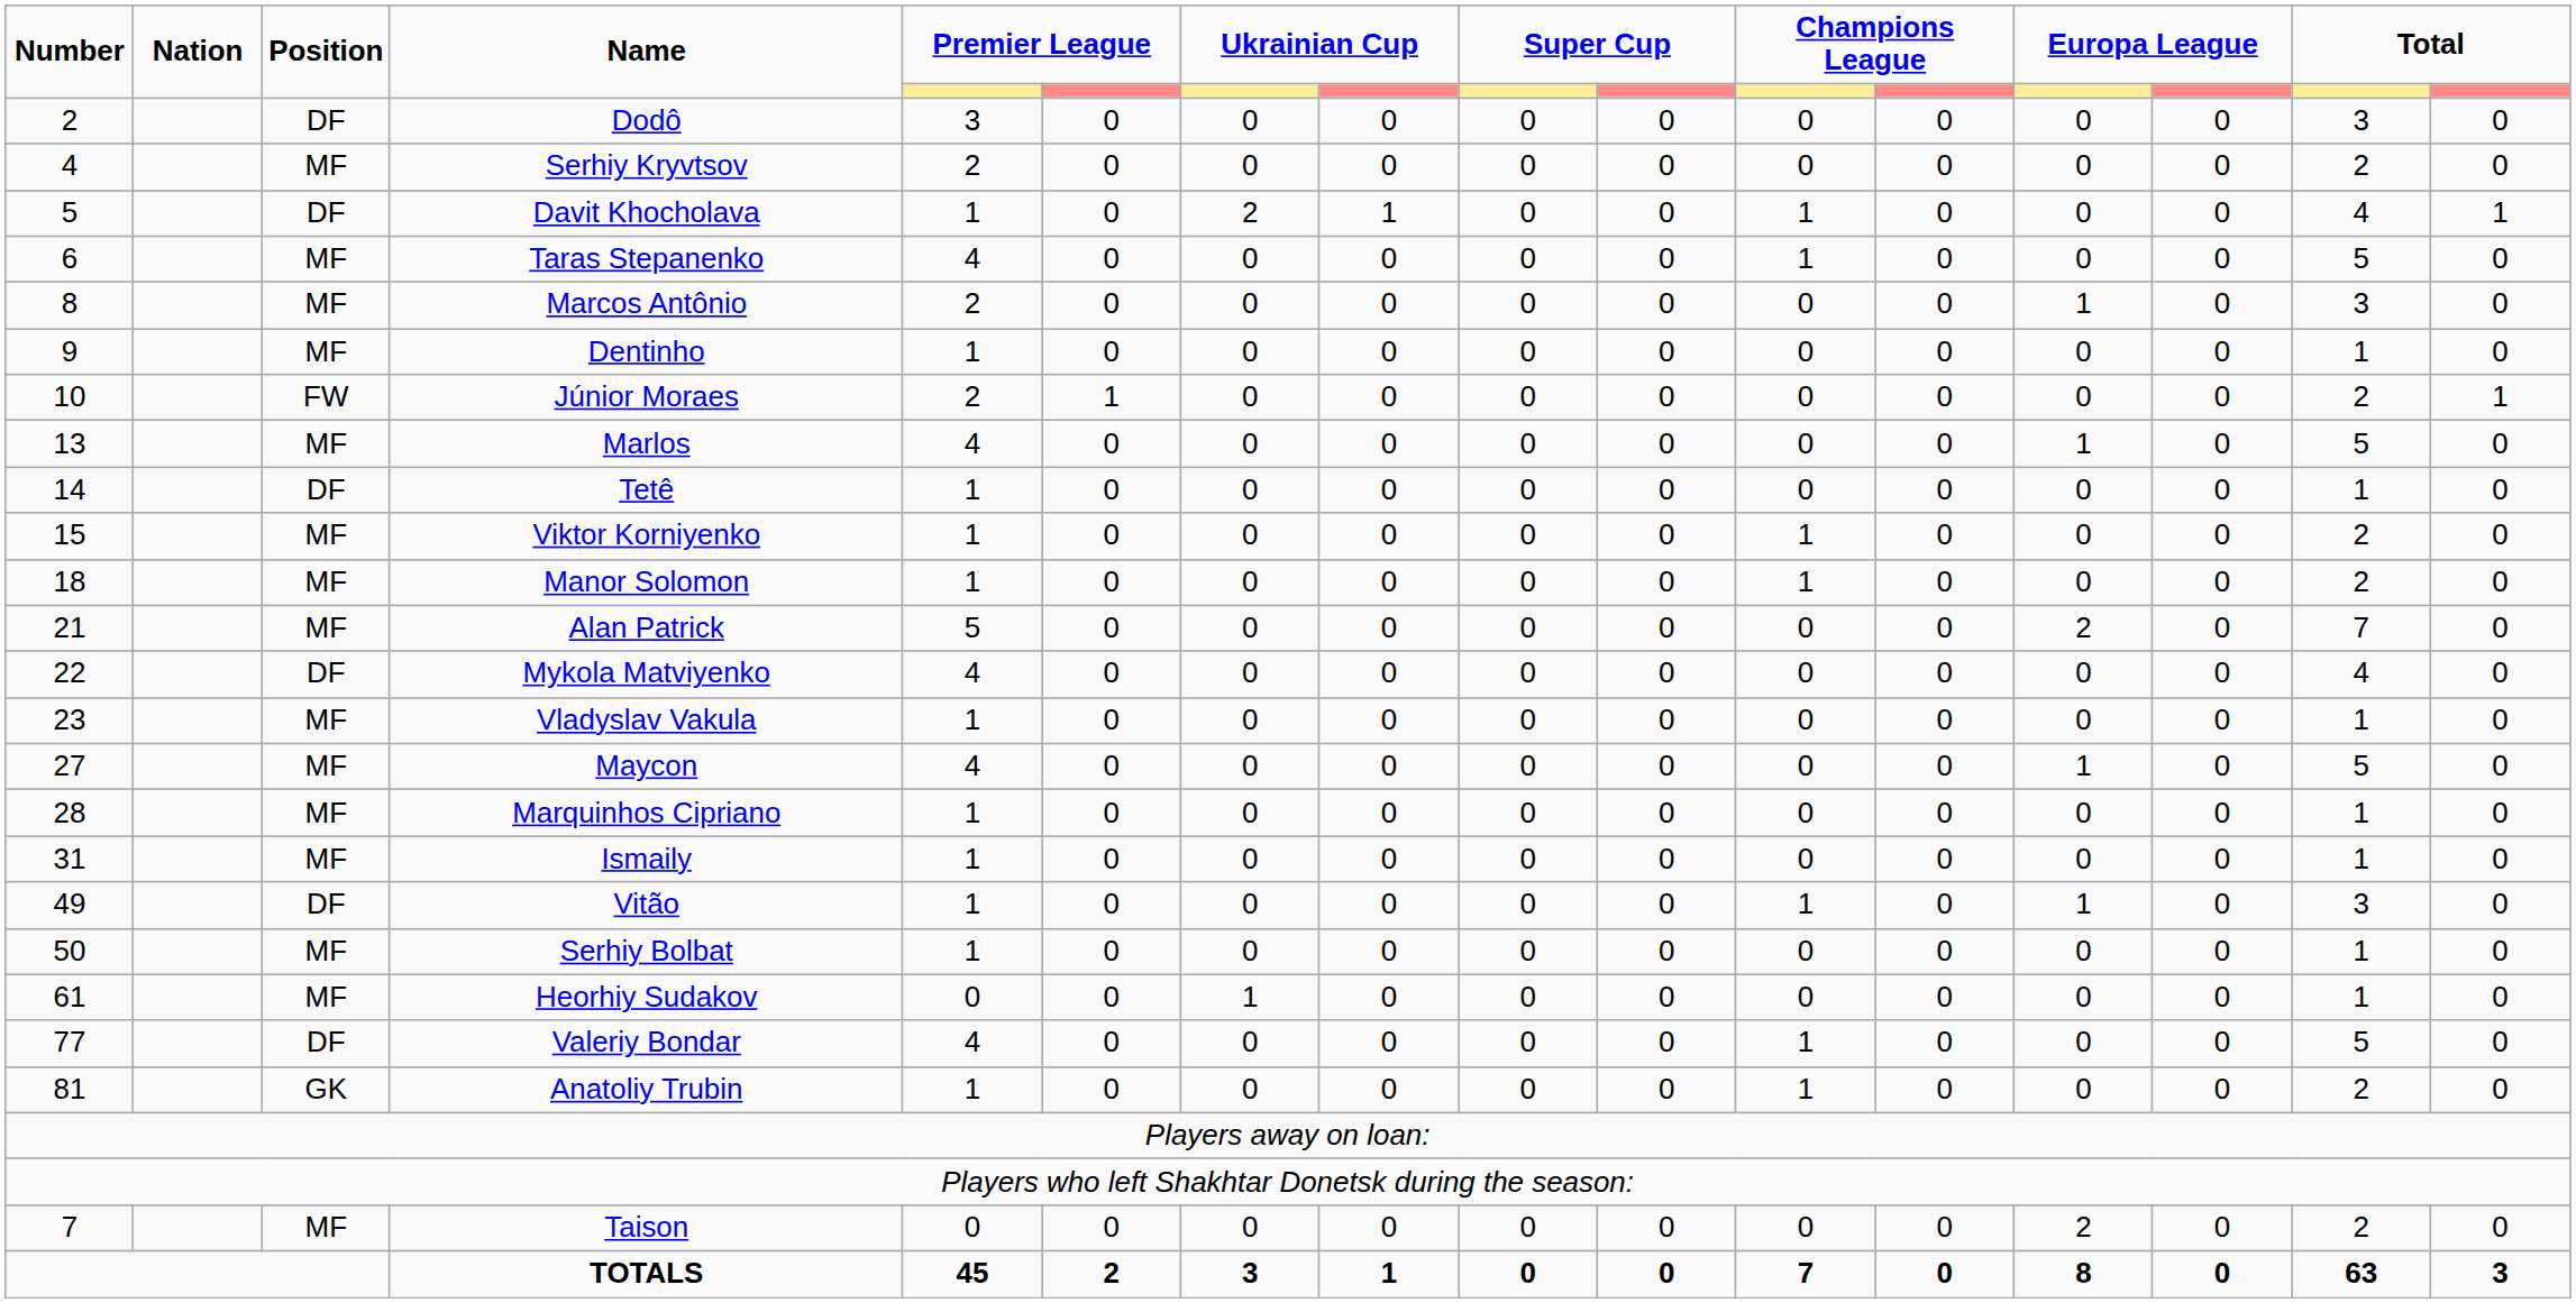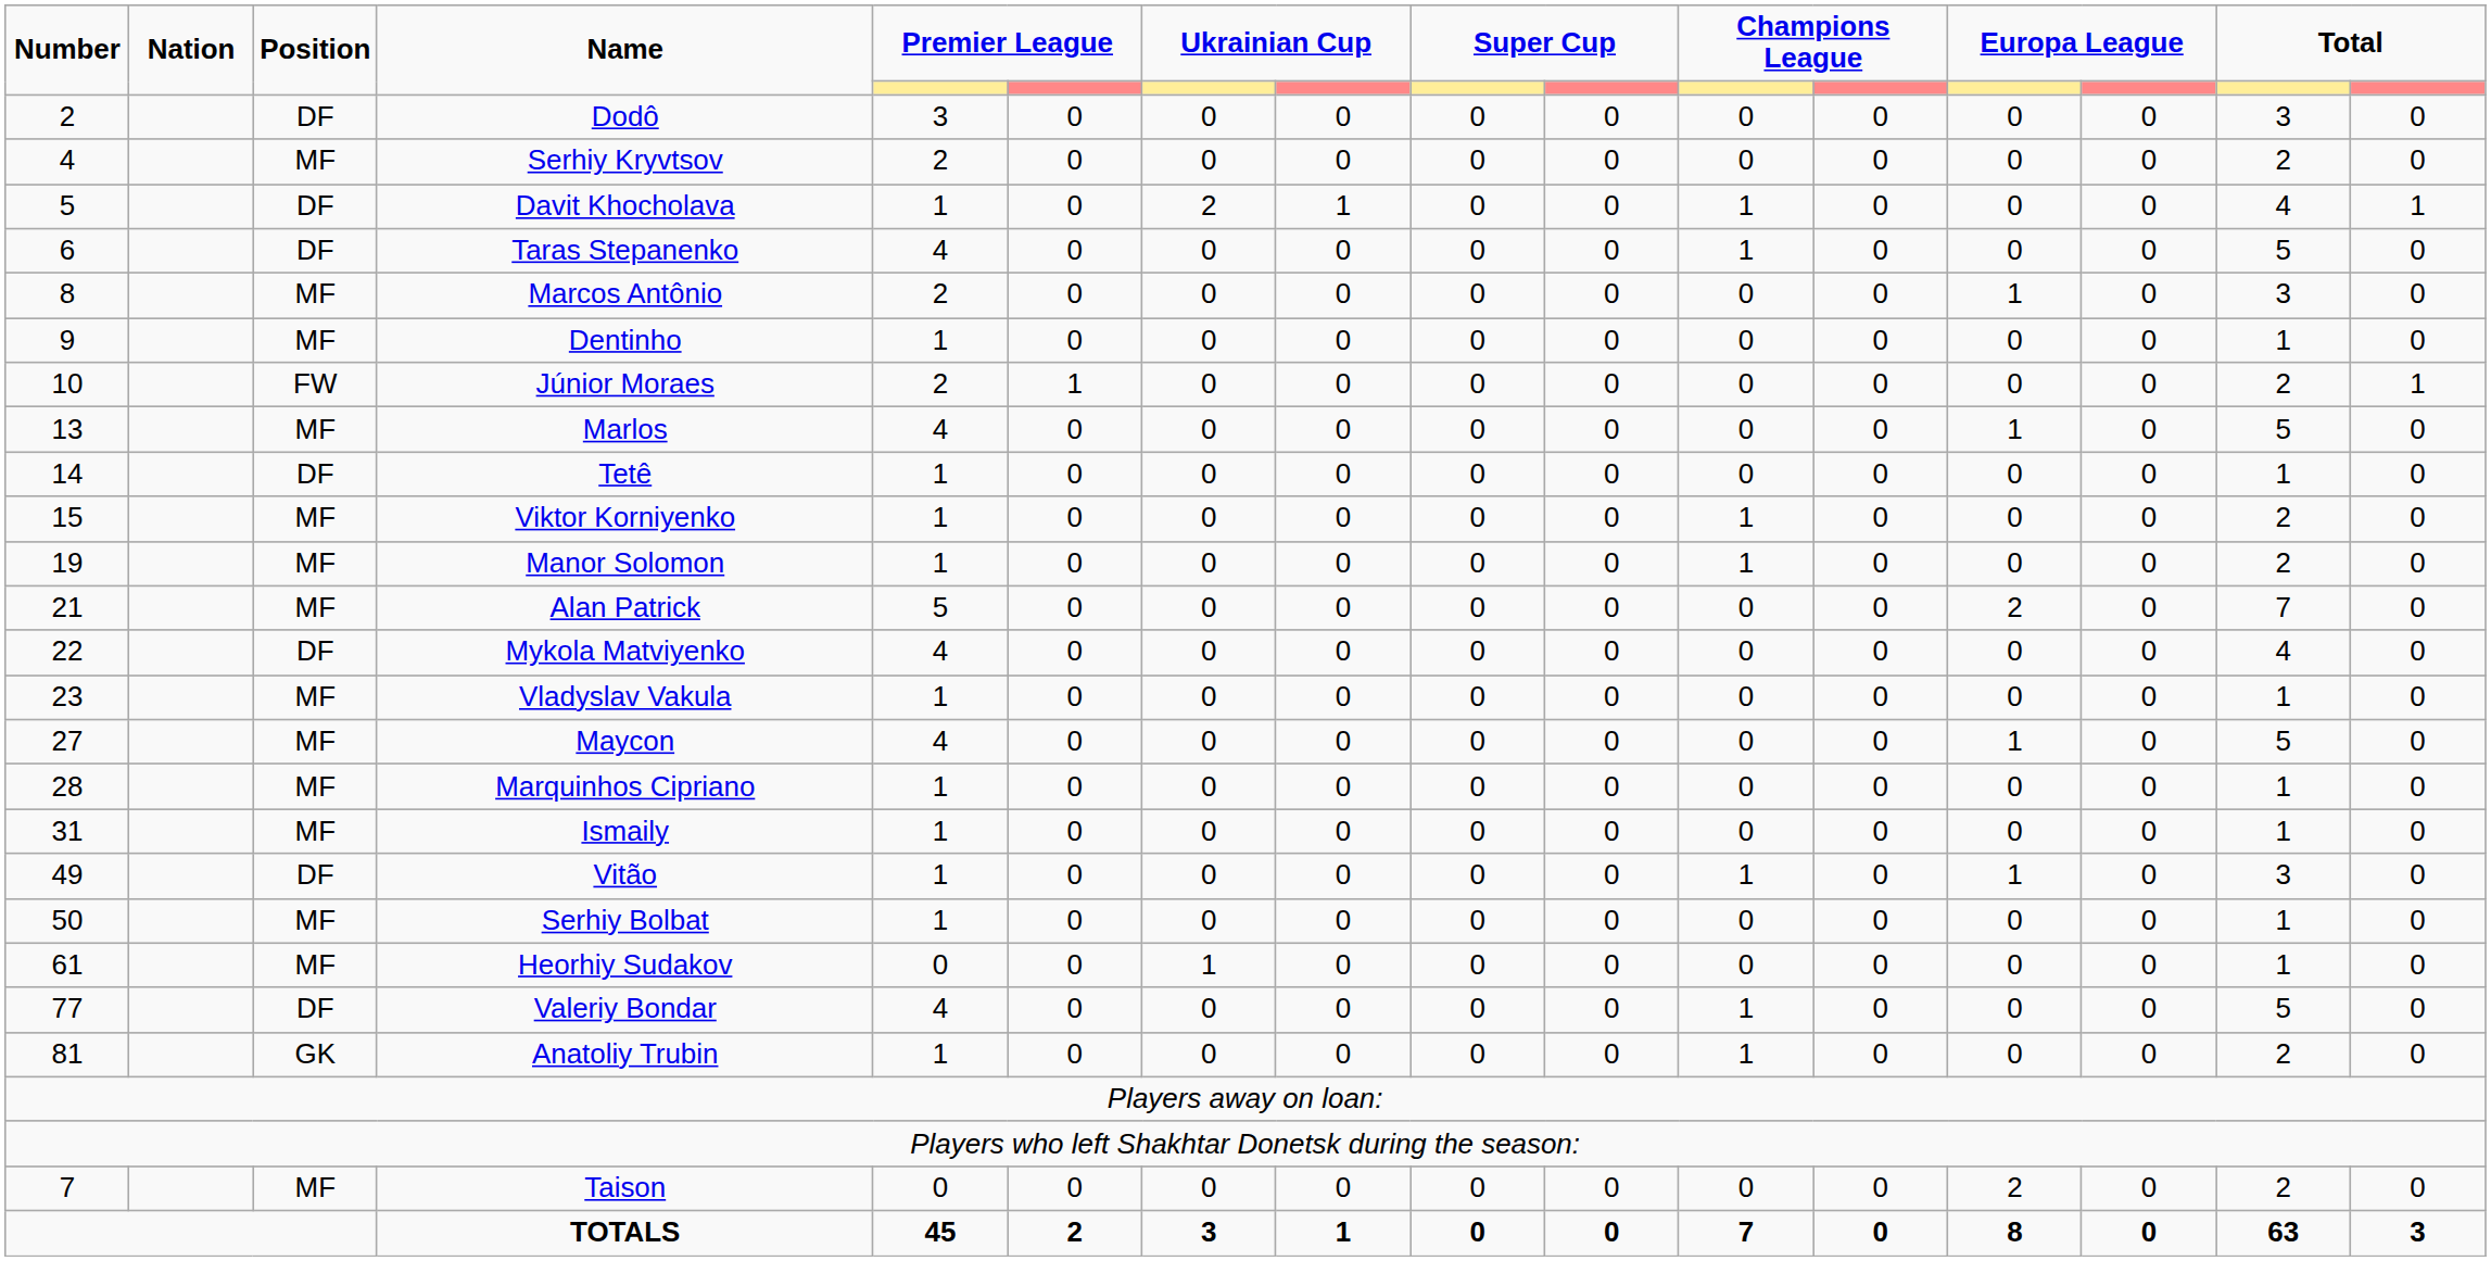Taras Stepanenko | Position: MF -> DF
Manor Solomon | Number: 18 -> 19
